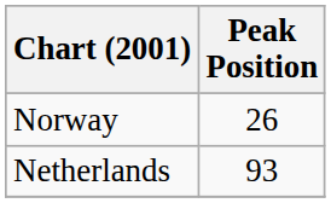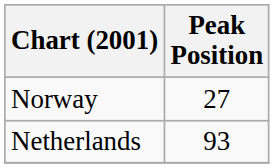Norway | Peak Position: 26 -> 27
